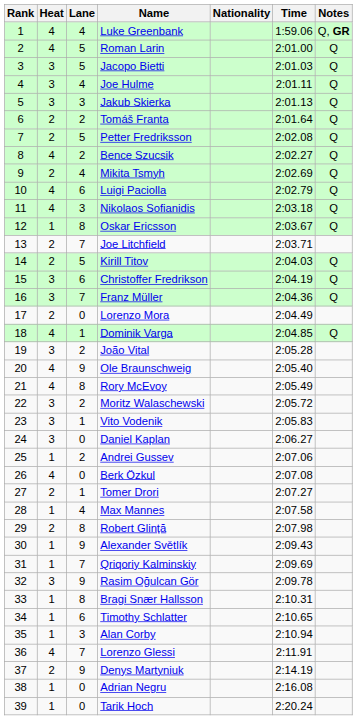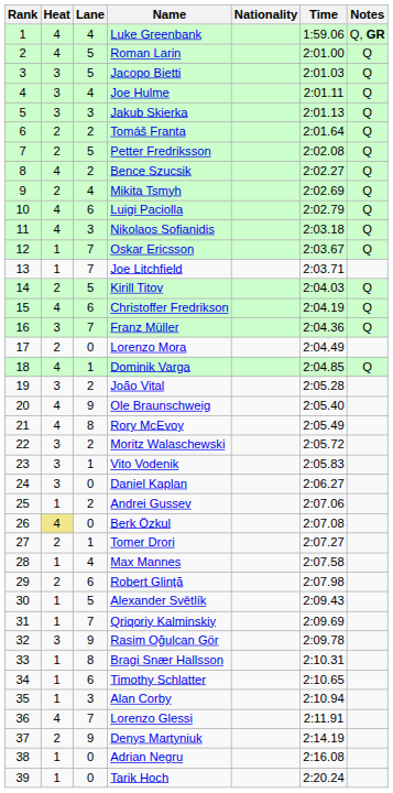Oskar Ericsson | Lane: 8 -> 7
Joe Litchfield | Heat: 2 -> 1
Christoffer Fredrikson | Heat: 3 -> 4
Berk Özkul | Heat: no background -> khaki background
Robert Glință | Lane: 8 -> 6
Alexander Světlík | Lane: 9 -> 5
